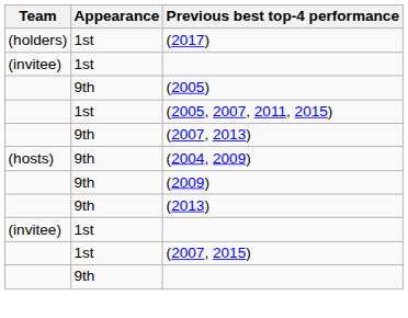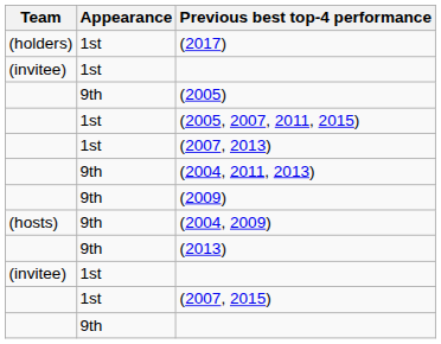(2007, 2013) | Appearance: 9th -> 1st
+ row: 9th | (2004, 2011, 2013)
rows swapped: (2009) <-> (2004, 2009)
